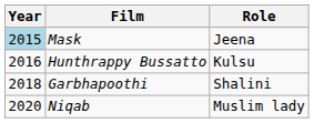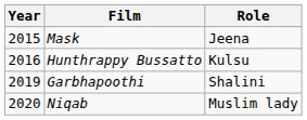Mask | Year: lightblue background -> no background
Garbhapoothi | Year: 2018 -> 2019
